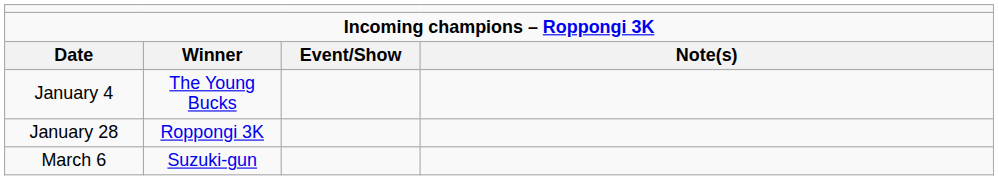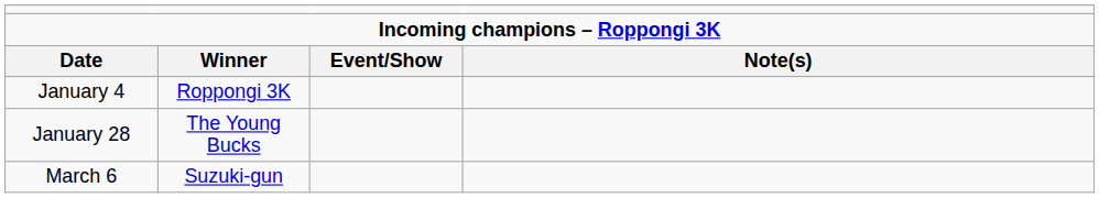January 4 | column 2: The Young Bucks -> Roppongi 3K
January 28 | column 2: Roppongi 3K -> The Young Bucks
